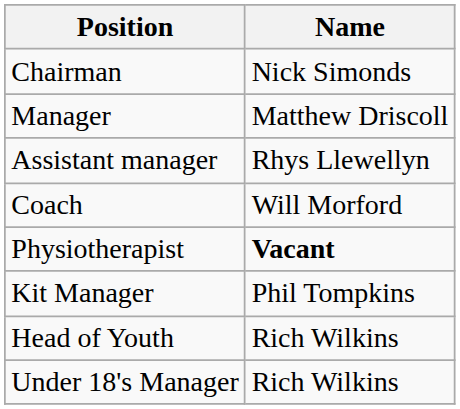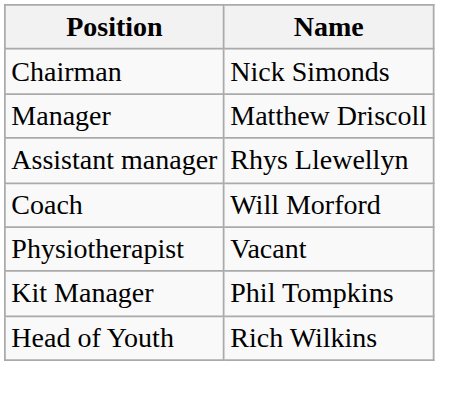Physiotherapist | Name: bold -> normal
- row: Under 18's Manager | Rich Wilkins
